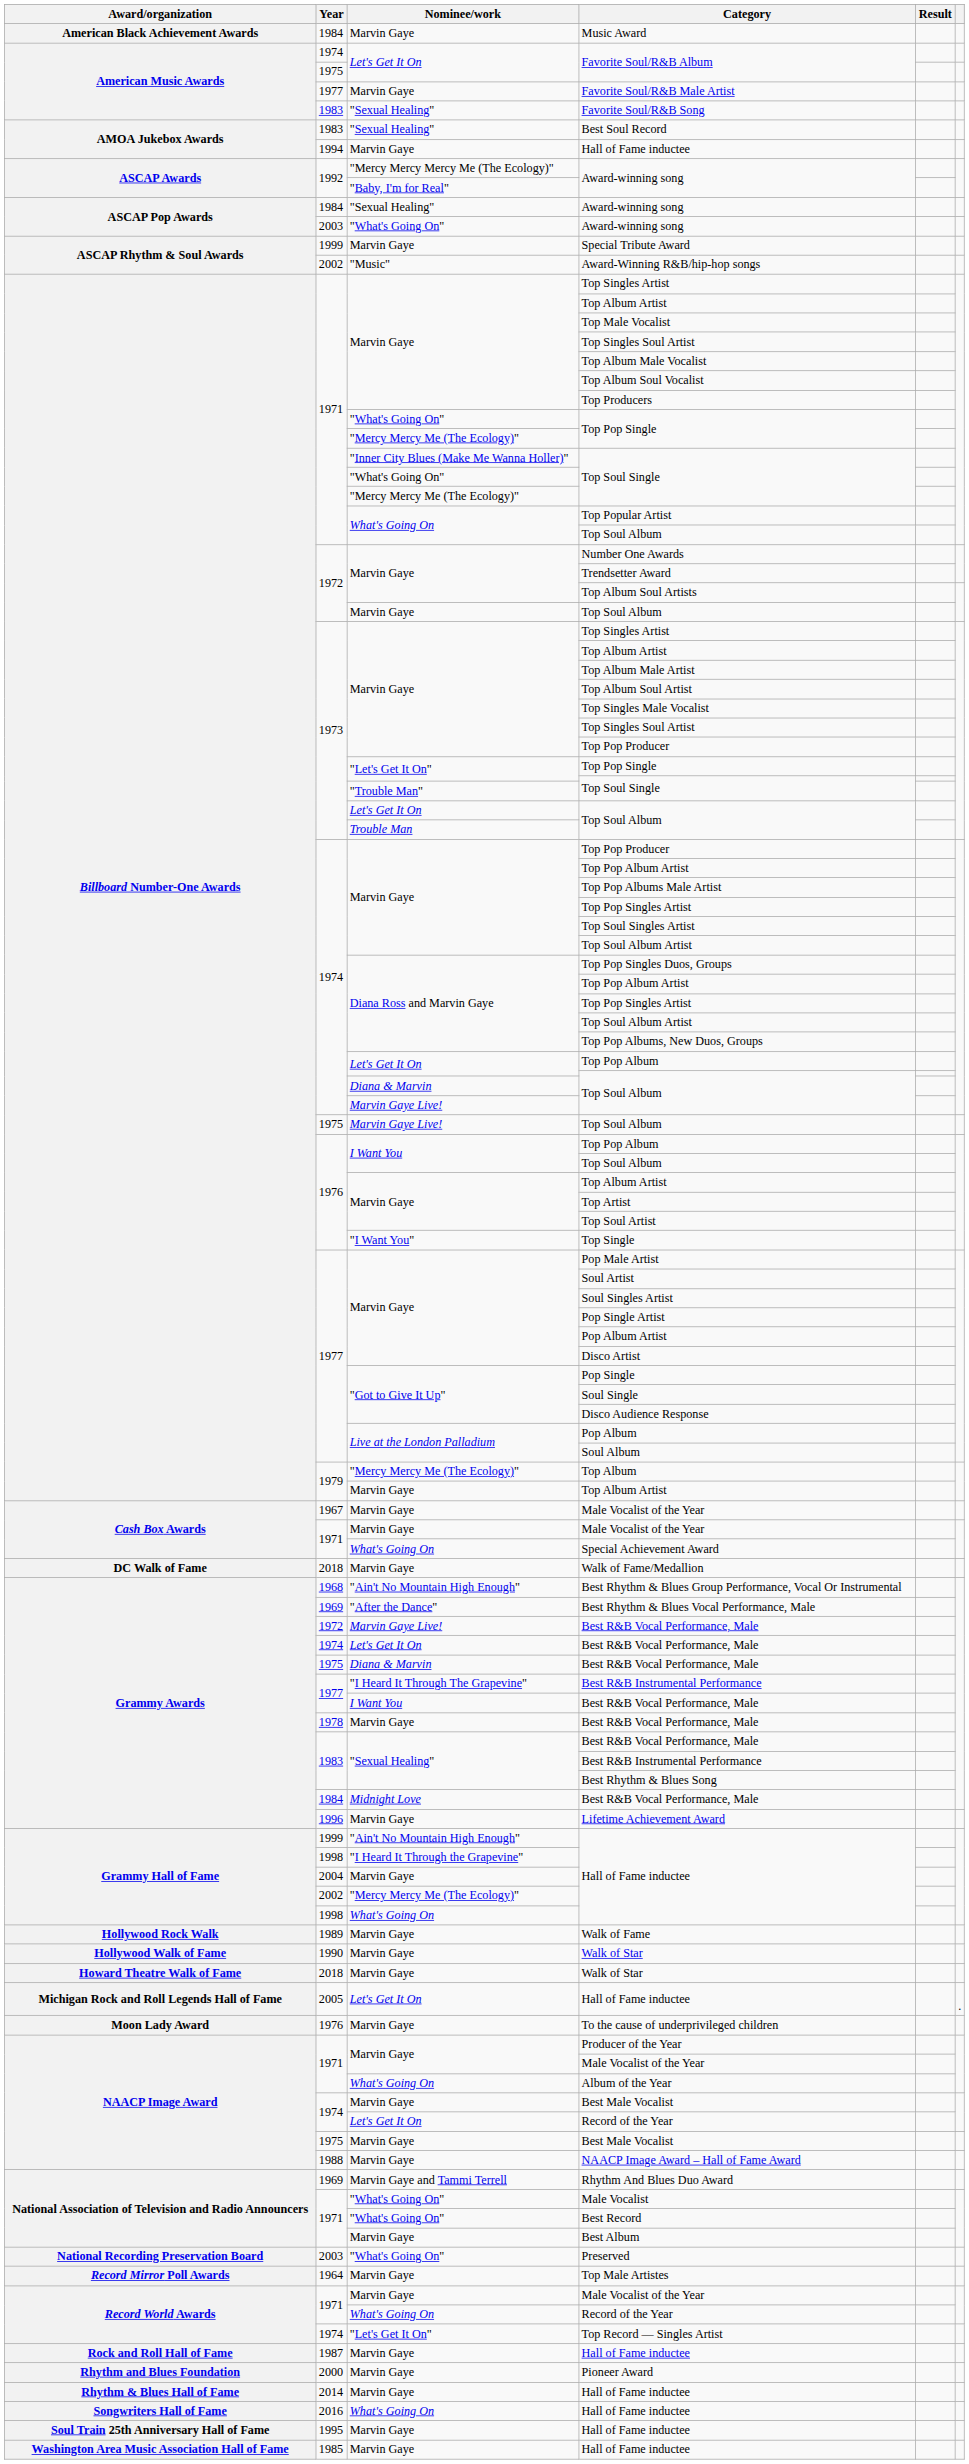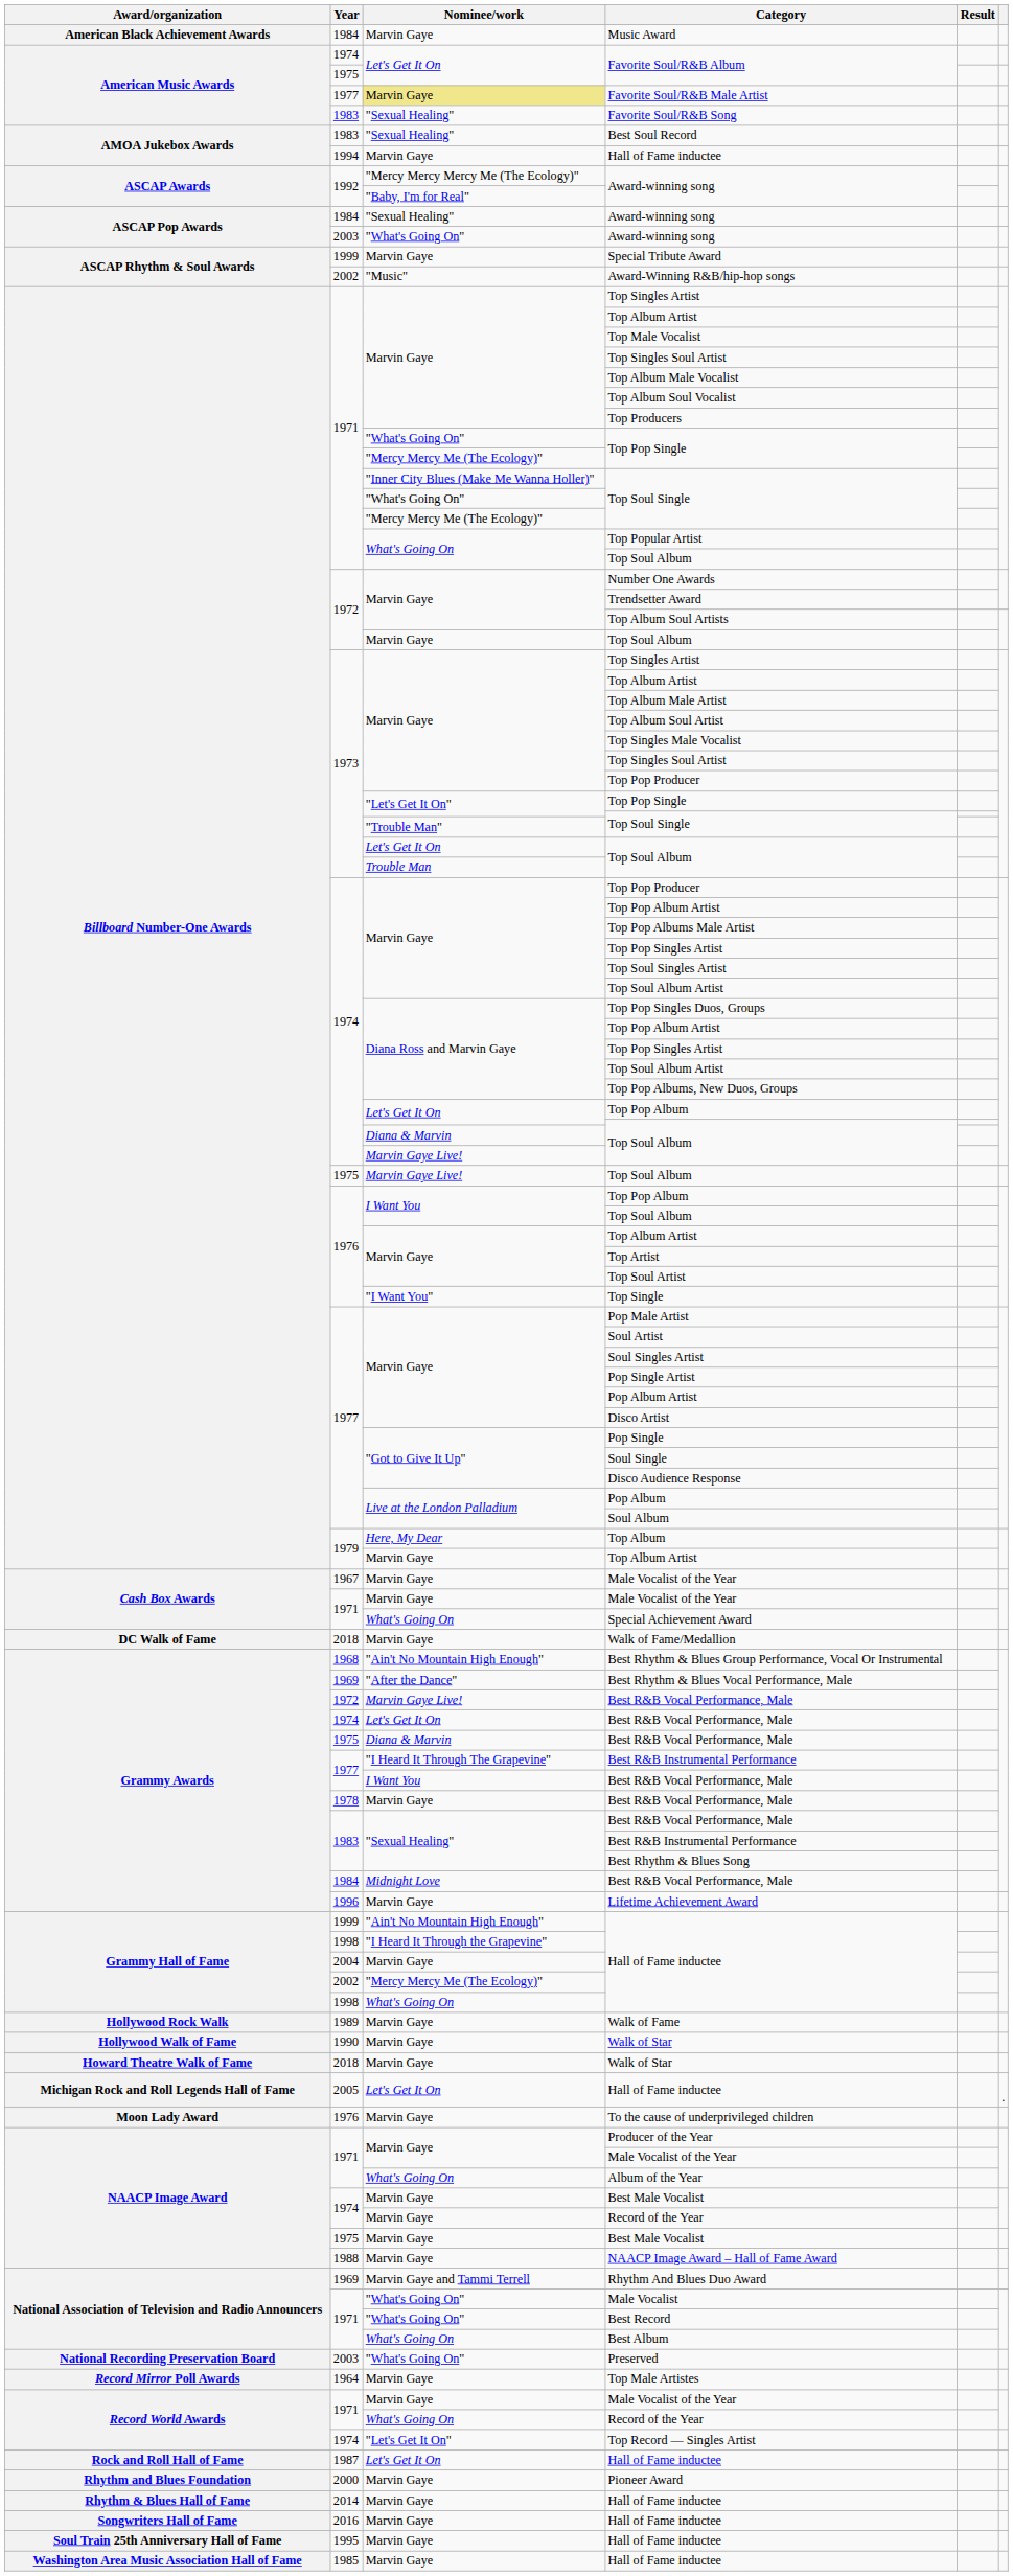Favorite Soul/R&B Male Artist | Nominee/work: no background -> khaki background
Top Album | Nominee/work: "Mercy Mercy Me (The Ecology)" -> Here, My Dear
1974 / Record of the Year | Nominee/work: Let's Get It On -> Marvin Gaye
Best Album | Nominee/work: Marvin Gaye -> What's Going On
1987 / Hall of Fame inductee | Nominee/work: Marvin Gaye -> Let's Get It On
2016 / Hall of Fame inductee | Nominee/work: What's Going On -> Marvin Gaye
